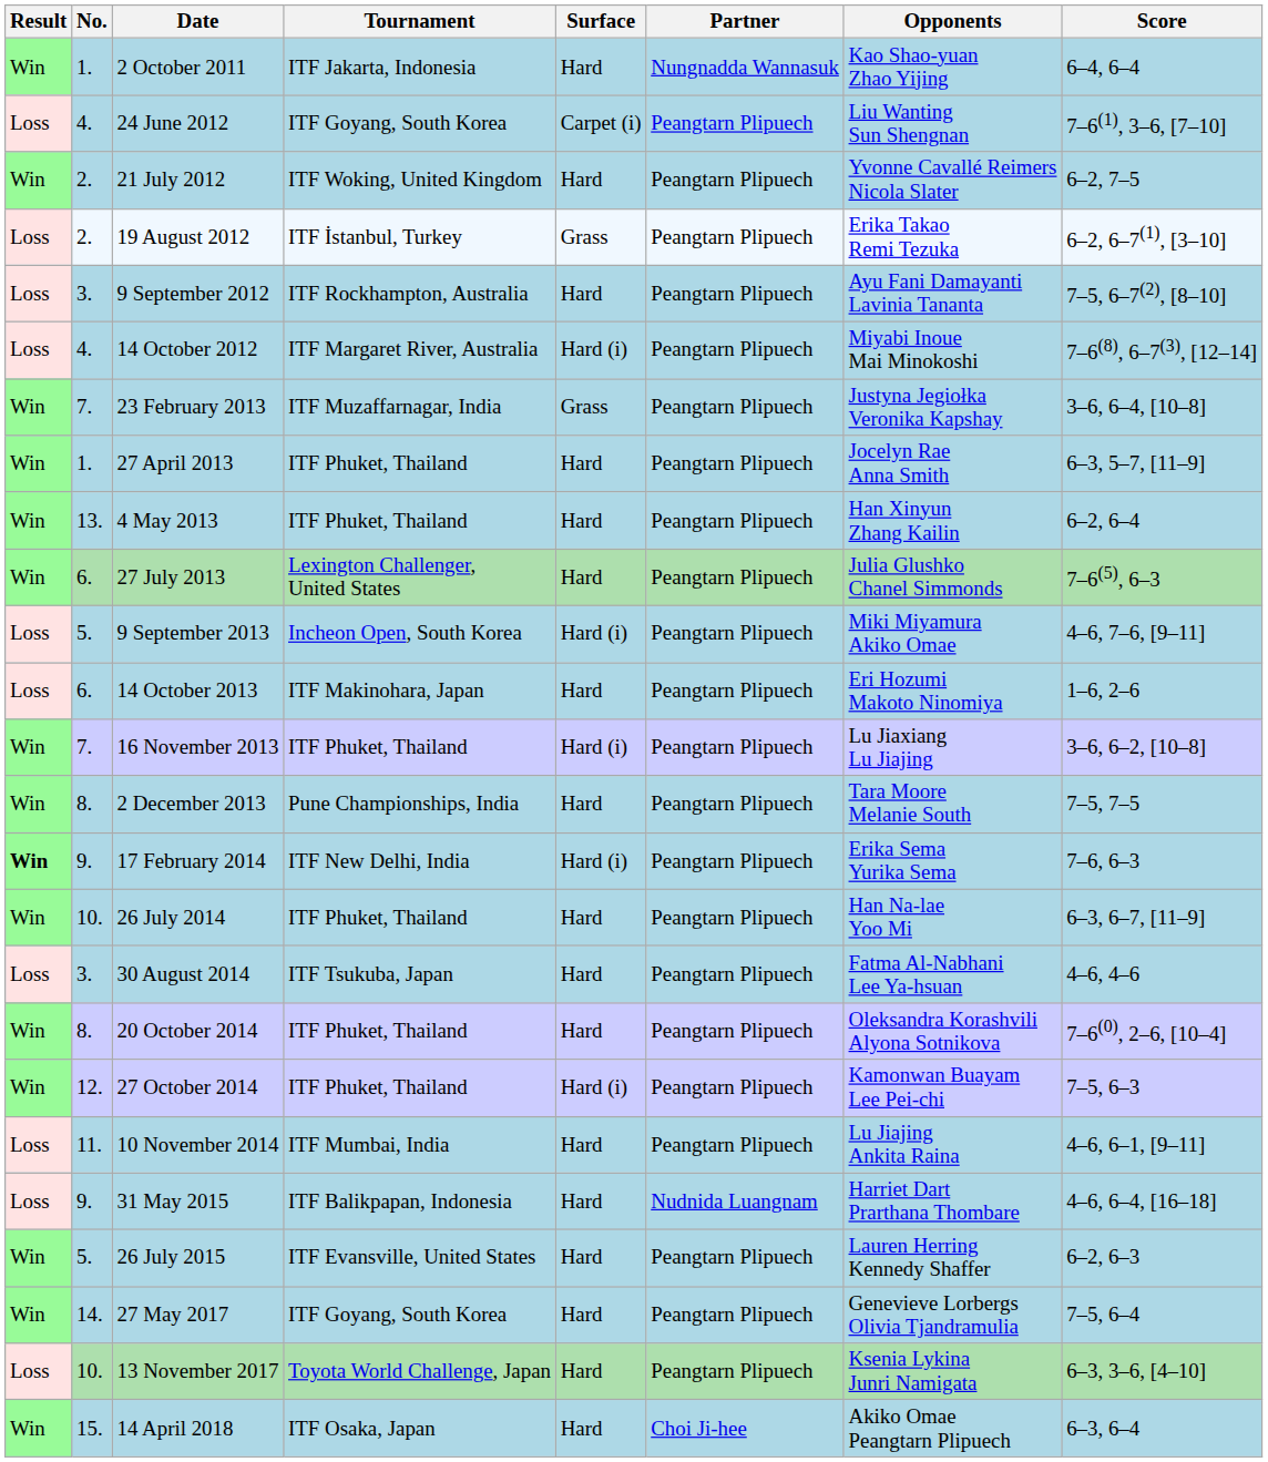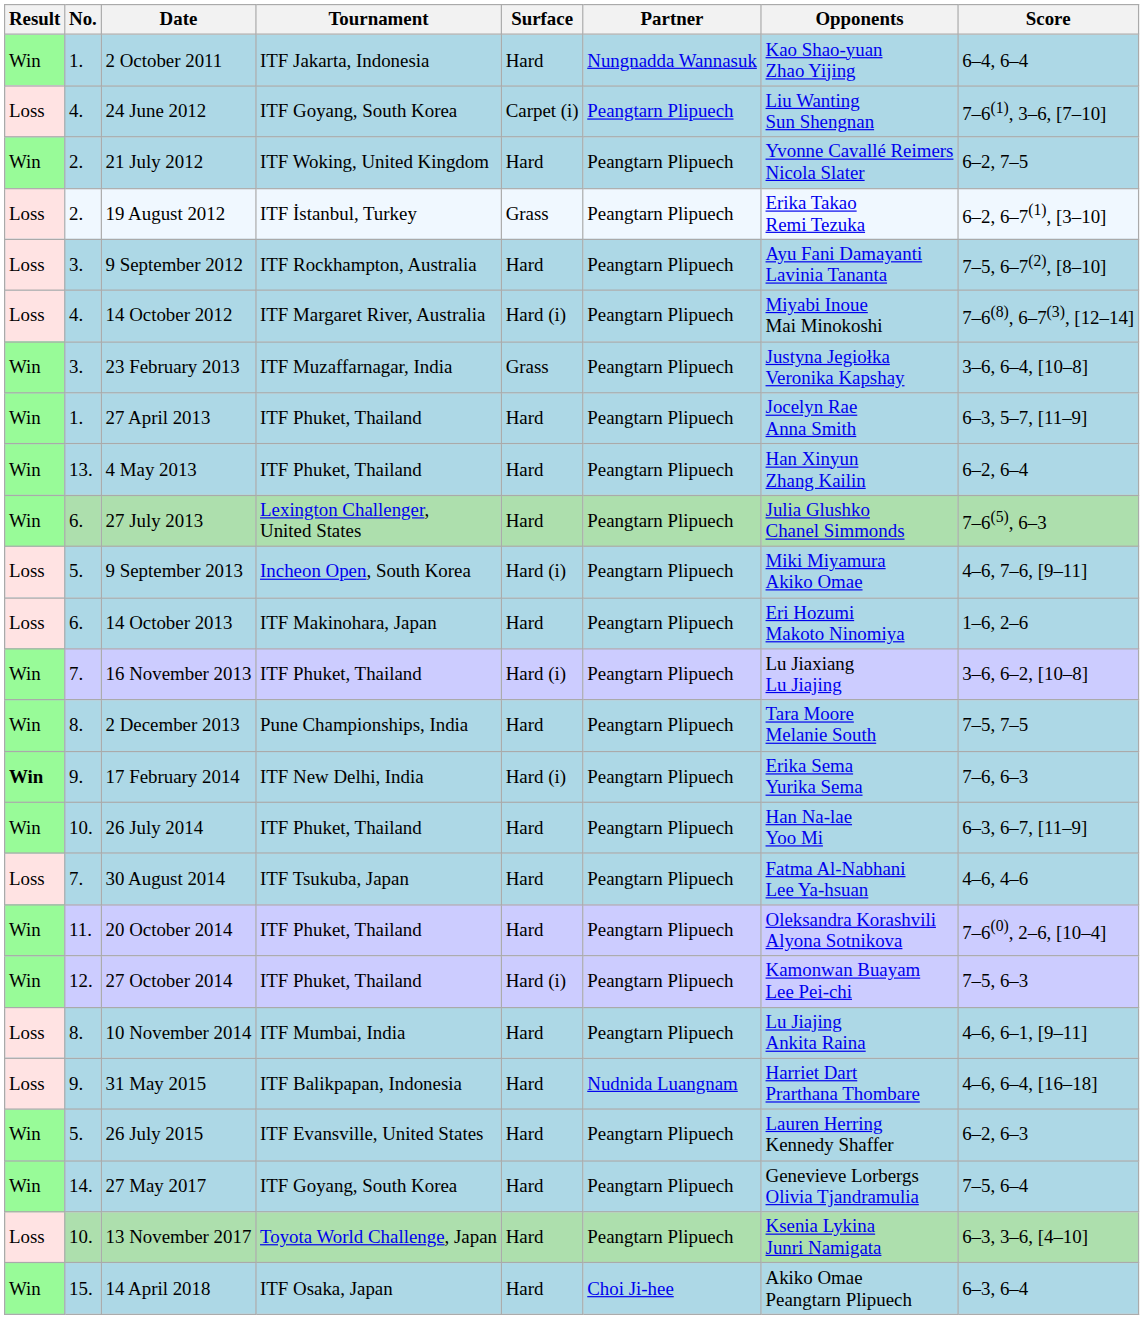23 February 2013 | No.: 7. -> 3.
30 August 2014 | No.: 3. -> 7.
20 October 2014 | No.: 8. -> 11.
10 November 2014 | No.: 11. -> 8.
